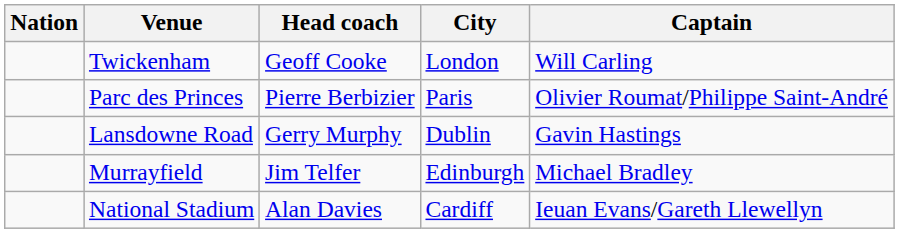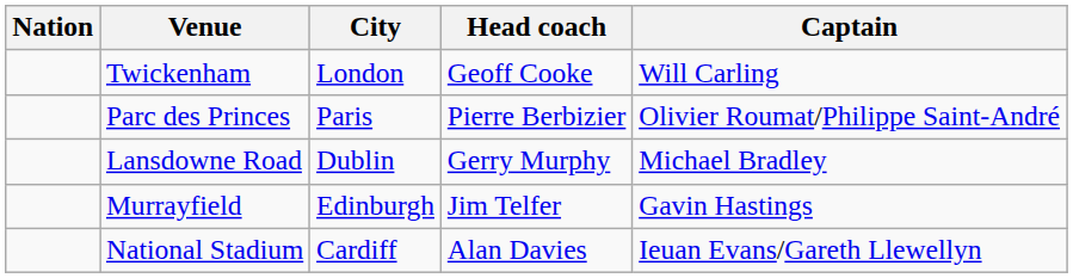columns swapped: City <-> Head coach
Lansdowne Road | Captain: Gavin Hastings -> Michael Bradley
Murrayfield | Captain: Michael Bradley -> Gavin Hastings
